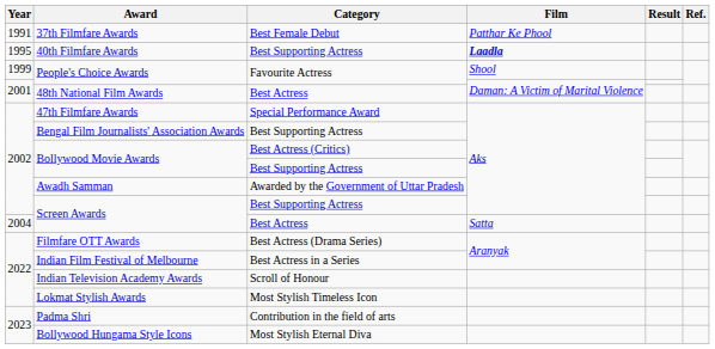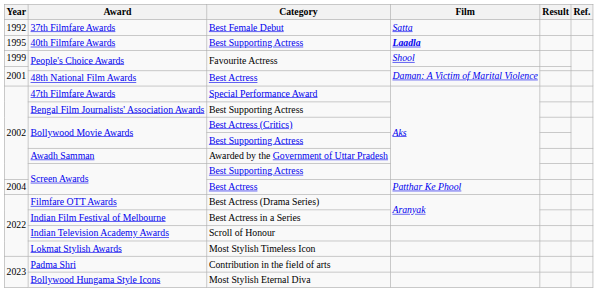37th Filmfare Awards | Year: 1991 -> 1992
37th Filmfare Awards | Film: Patthar Ke Phool -> Satta
Screen Awards / Best Actress | Film: Satta -> Patthar Ke Phool
